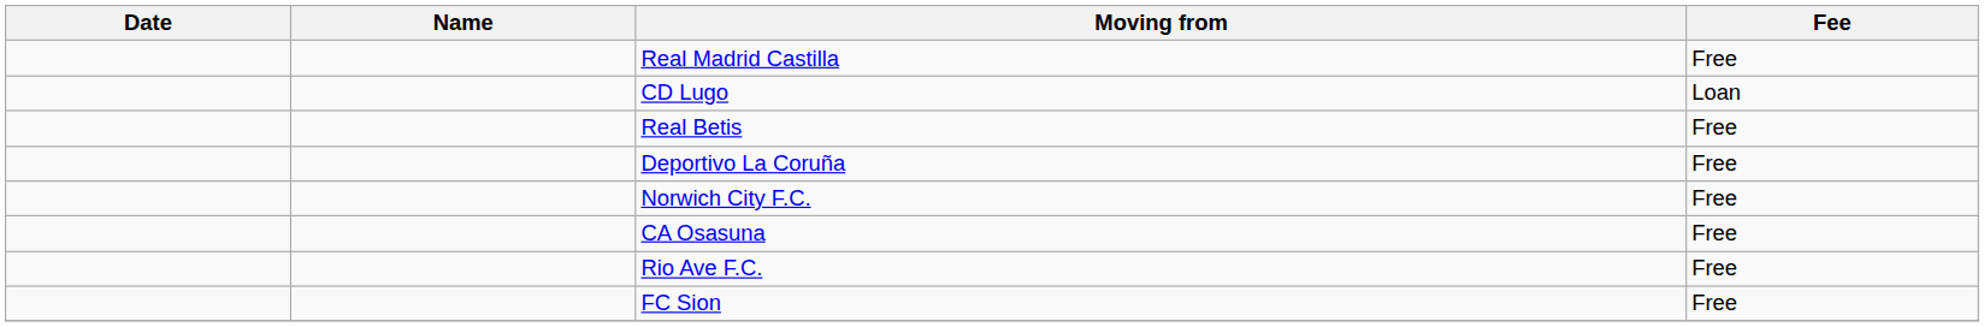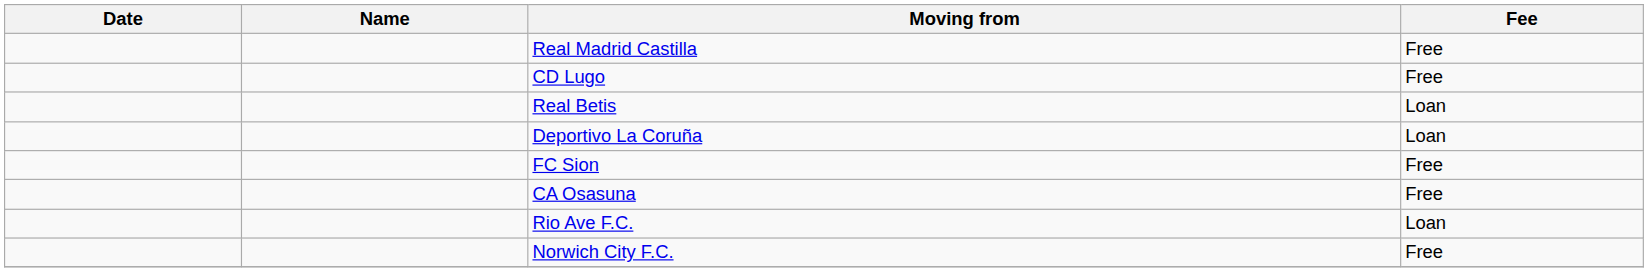CD Lugo | Fee: Loan -> Free
Real Betis | Fee: Free -> Loan
Deportivo La Coruña | Fee: Free -> Loan
rows swapped: FC Sion <-> Norwich City F.C.
Rio Ave F.C. | Fee: Free -> Loan
